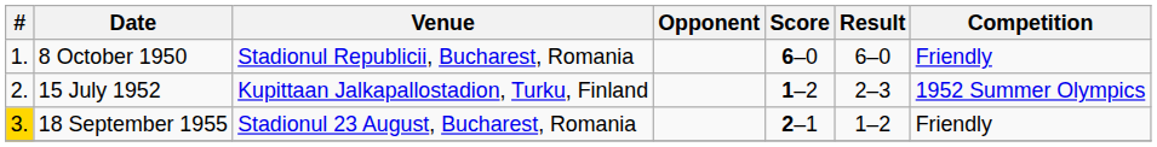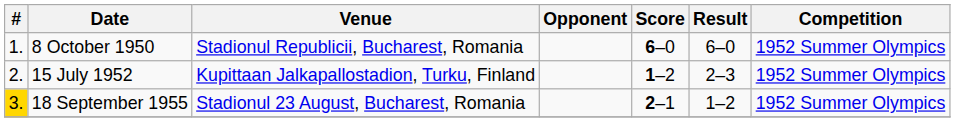8 October 1950 | Competition: Friendly -> 1952 Summer Olympics
18 September 1955 | Competition: Friendly -> 1952 Summer Olympics
